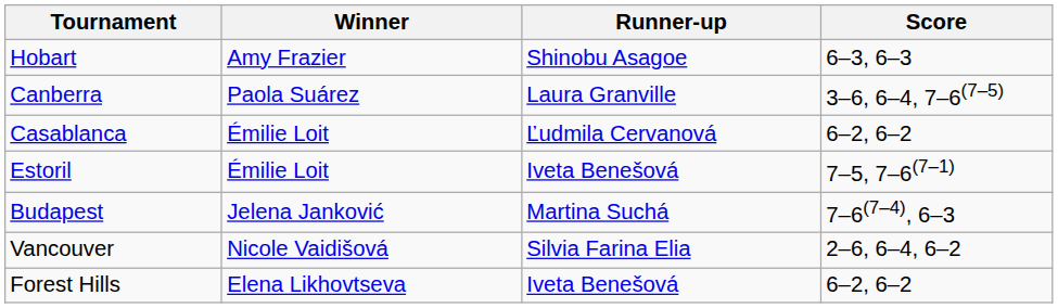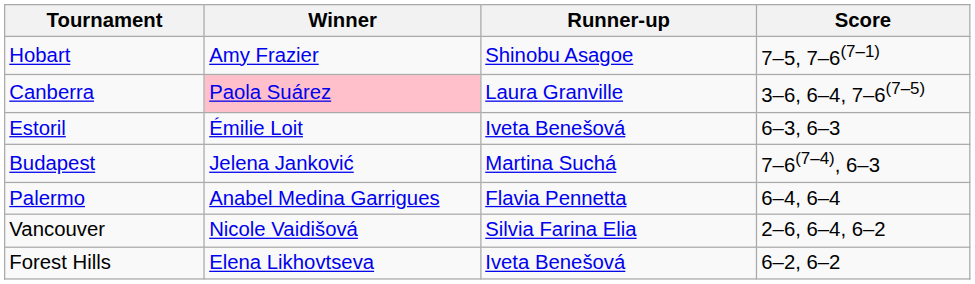Hobart | Score: 6–3, 6–3 -> 7–5, 7–6(7–1)
Canberra | Winner: no background -> pink background
- row: Casablanca | Émilie Loit | Ľudmila Cervanová | 6–2, 6–2
Estoril | Score: 7–5, 7–6(7–1) -> 6–3, 6–3
+ row: Palermo | Anabel Medina Garrigues | Flavia Pennetta | 6–4, 6–4
